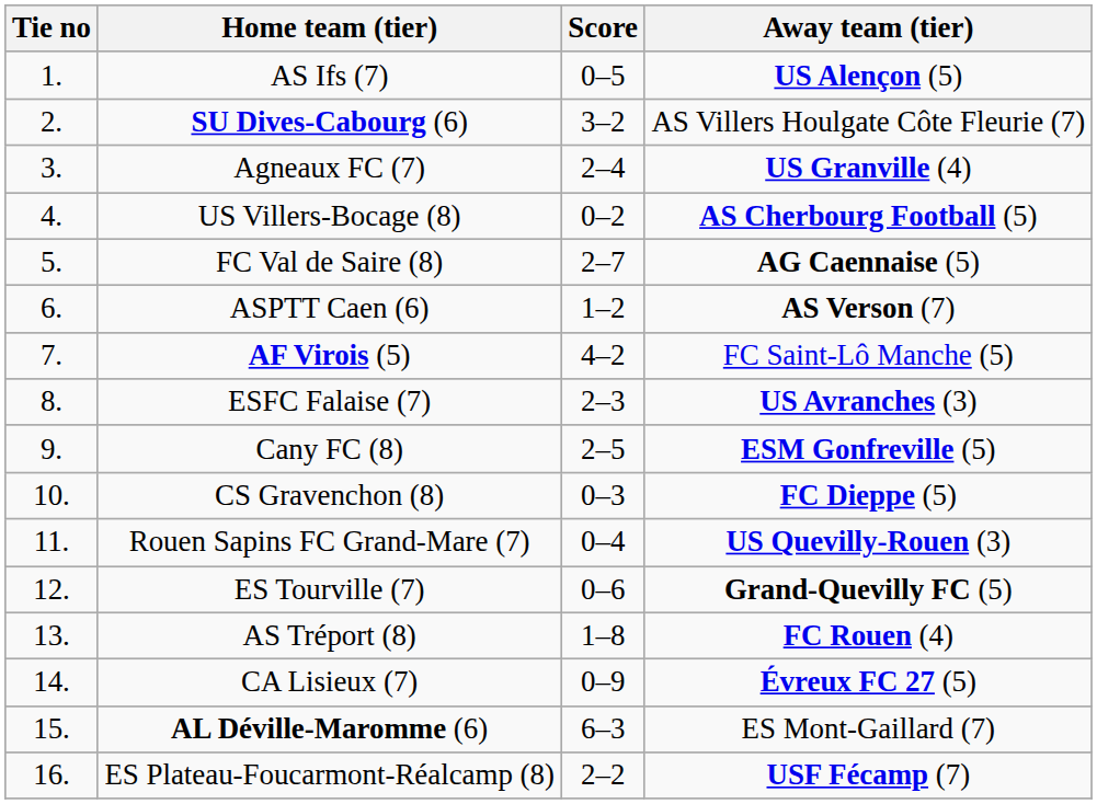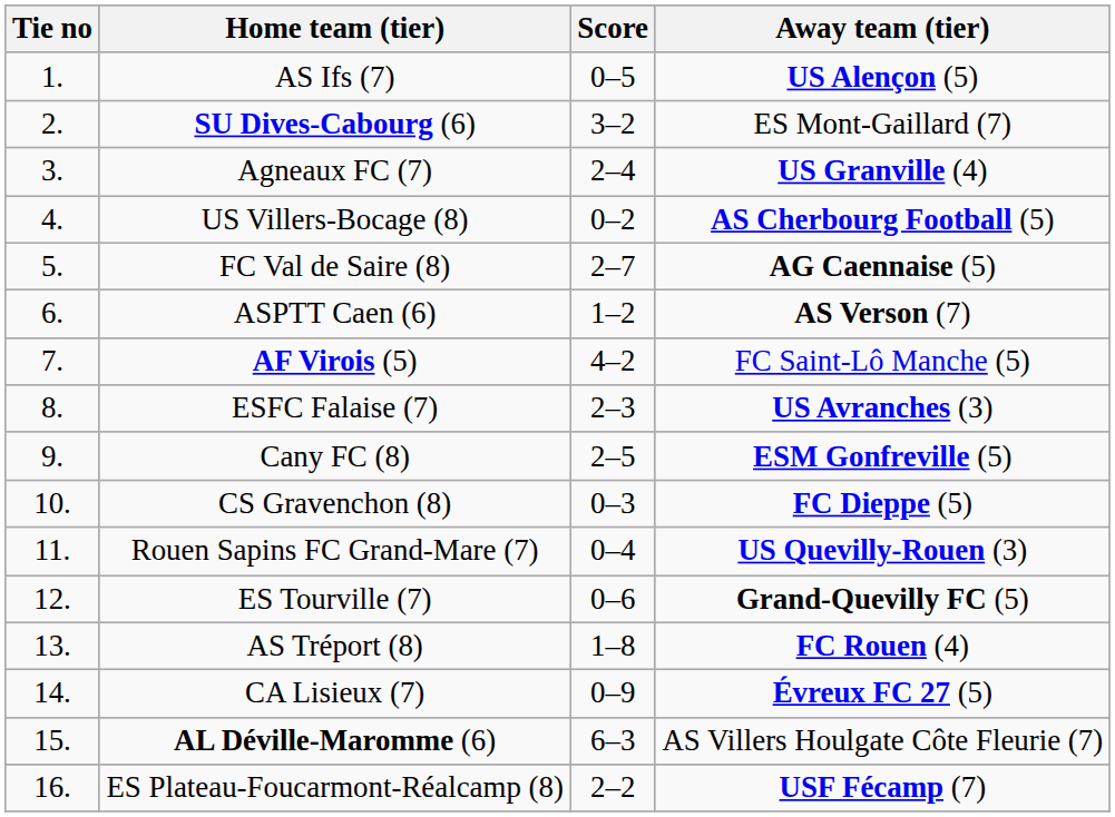SU Dives-Cabourg (6) | Away team (tier): AS Villers Houlgate Côte Fleurie (7) -> ES Mont-Gaillard (7)
AL Déville-Maromme (6) | Away team (tier): ES Mont-Gaillard (7) -> AS Villers Houlgate Côte Fleurie (7)
